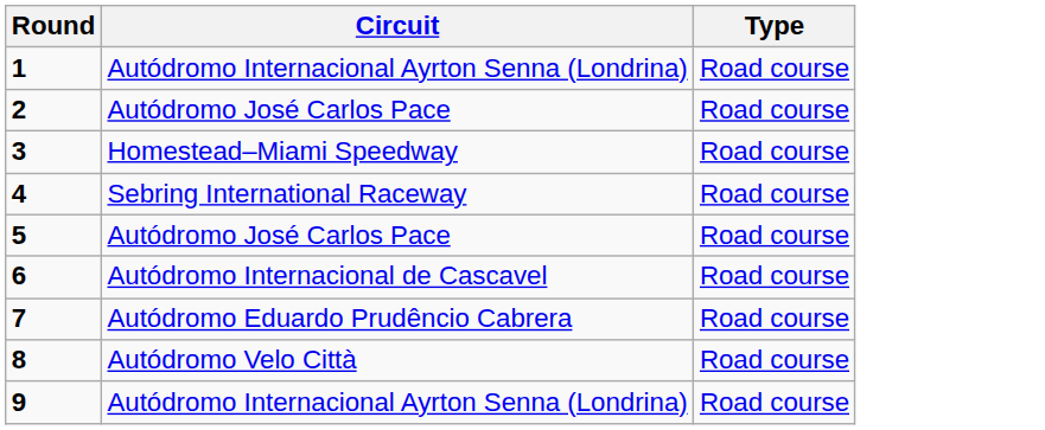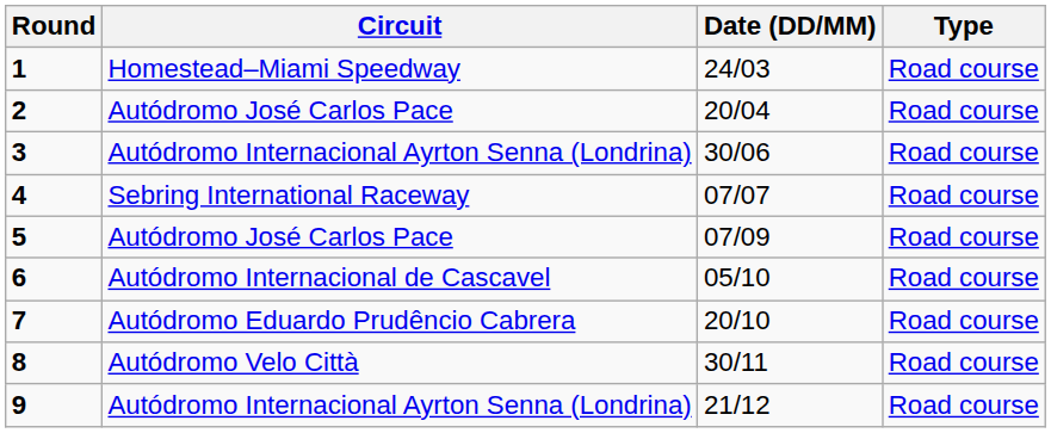+ column: Date (DD/MM) | 24/03 | 20/04 | 30/06 | 07/07 | 07/09 | 05/10 | 20/10 | 30/11 | 21/12
1 | Circuit: Autódromo Internacional Ayrton Senna (Londrina) -> Homestead–Miami Speedway
3 | Circuit: Homestead–Miami Speedway -> Autódromo Internacional Ayrton Senna (Londrina)
